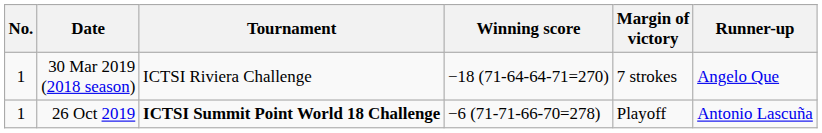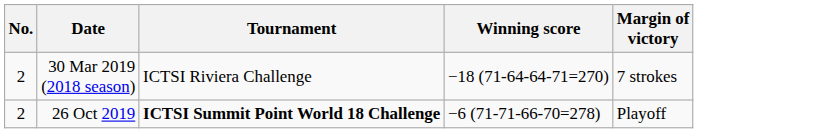- column: Runner-up | Angelo Que | Antonio Lascuña
30 Mar 2019 (2018 season) | No.: 1 -> 2
26 Oct 2019 | No.: 1 -> 2
